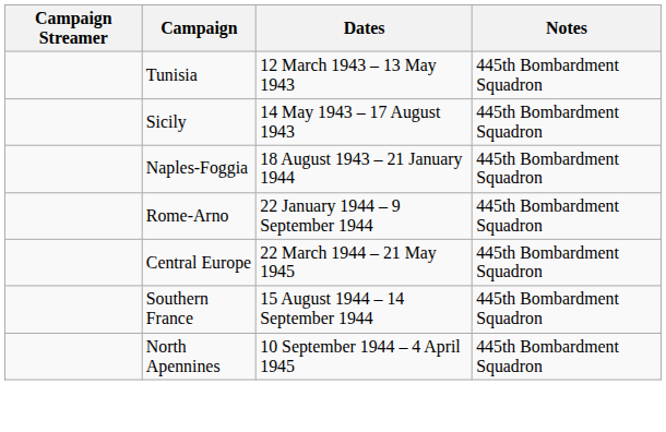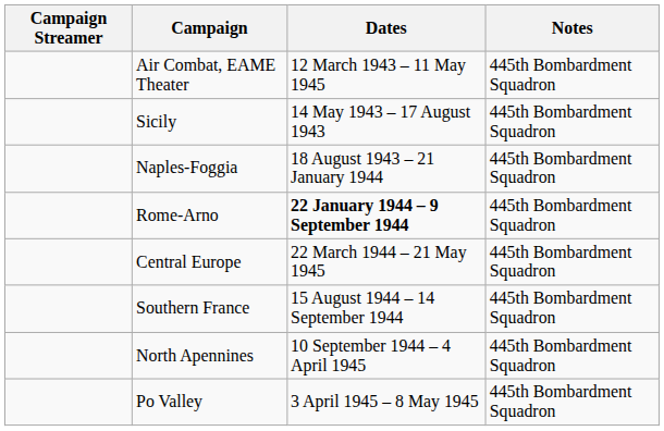- row: Tunisia | 12 March 1943 – 13 May 1943 | 445th Bombardment Squadron
+ row: Air Combat, EAME Theater | 12 March 1943 – 11 May 1945 | 445th Bombardment Squadron
Rome-Arno | Dates: normal -> bold
+ row: Po Valley | 3 April 1945 – 8 May 1945 | 445th Bombardment Squadron
